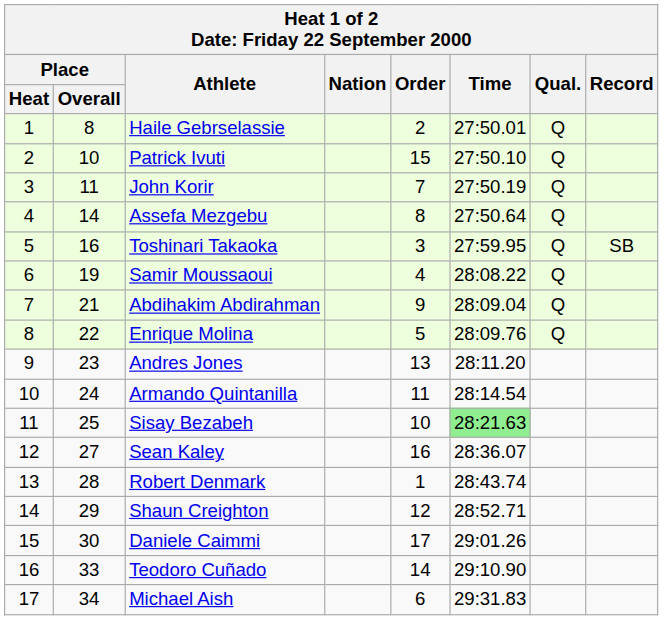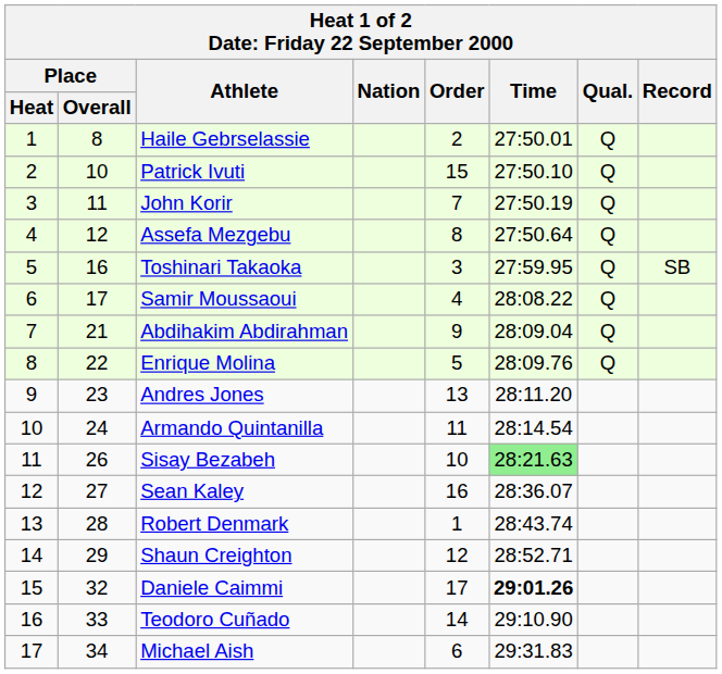Assefa Mezgebu | Place / Overall: 14 -> 12
Samir Moussaoui | Place / Overall: 19 -> 17
Sisay Bezabeh | Place / Overall: 25 -> 26
Daniele Caimmi | Place / Overall: 30 -> 32
Daniele Caimmi | Time: normal -> bold
